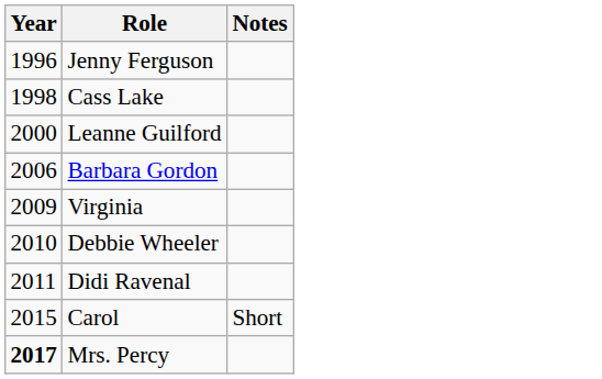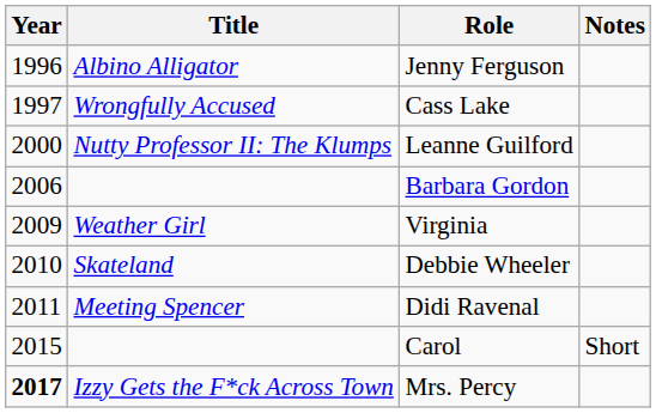+ column: Title | Albino Alligator | Wrongfully Accused | Nutty Professor II: The Klumps | Weather Girl | Skateland | Meeting Spencer | Izzy Gets the F*ck Across Town
Cass Lake | Year: 1998 -> 1997
